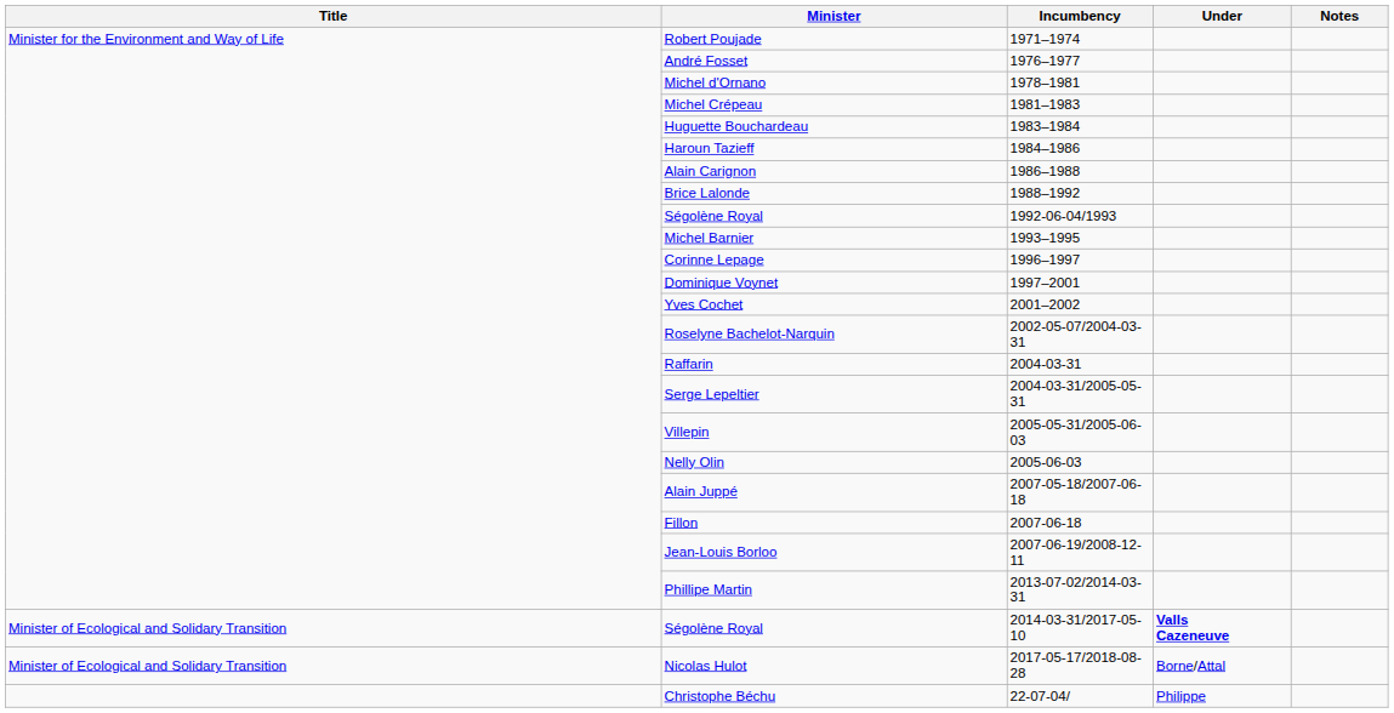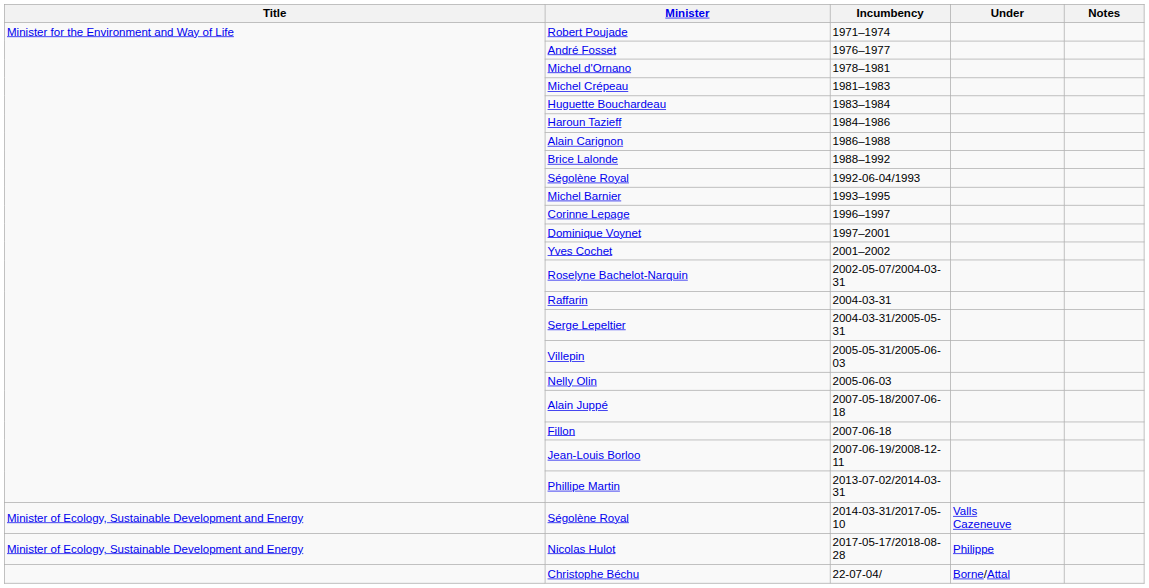Ségolène Royal / 2014-03-31/2017-05-10 | Title: Minister of Ecological and Solidary Transition -> Minister of Ecology, Sustainable Development and Energy
Ségolène Royal / 2014-03-31/2017-05-10 | Under: bold -> normal
Nicolas Hulot | Title: Minister of Ecological and Solidary Transition -> Minister of Ecology, Sustainable Development and Energy
Nicolas Hulot | Under: Borne/Attal -> Philippe
Christophe Béchu | Under: Philippe -> Borne/Attal
